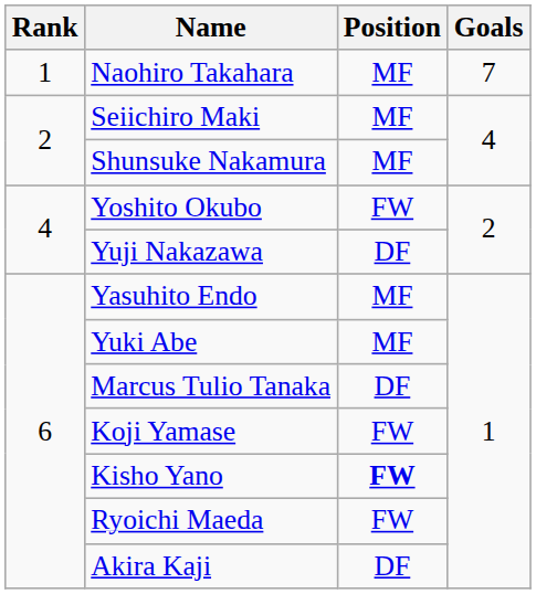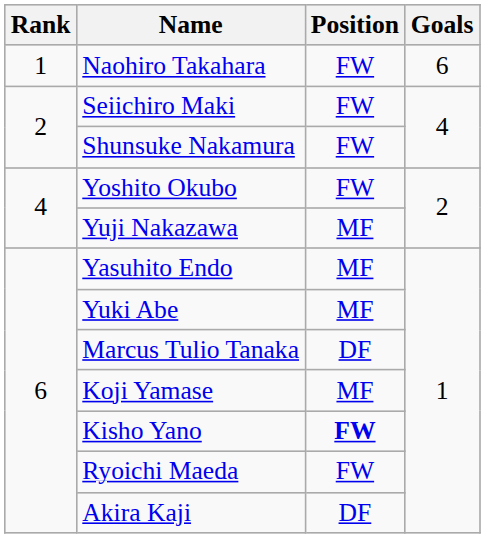Naohiro Takahara | Position: MF -> FW
Naohiro Takahara | Goals: 7 -> 6
Seiichiro Maki | Position: MF -> FW
Shunsuke Nakamura | Position: MF -> FW
Yuji Nakazawa | Position: DF -> MF
Koji Yamase | Position: FW -> MF
